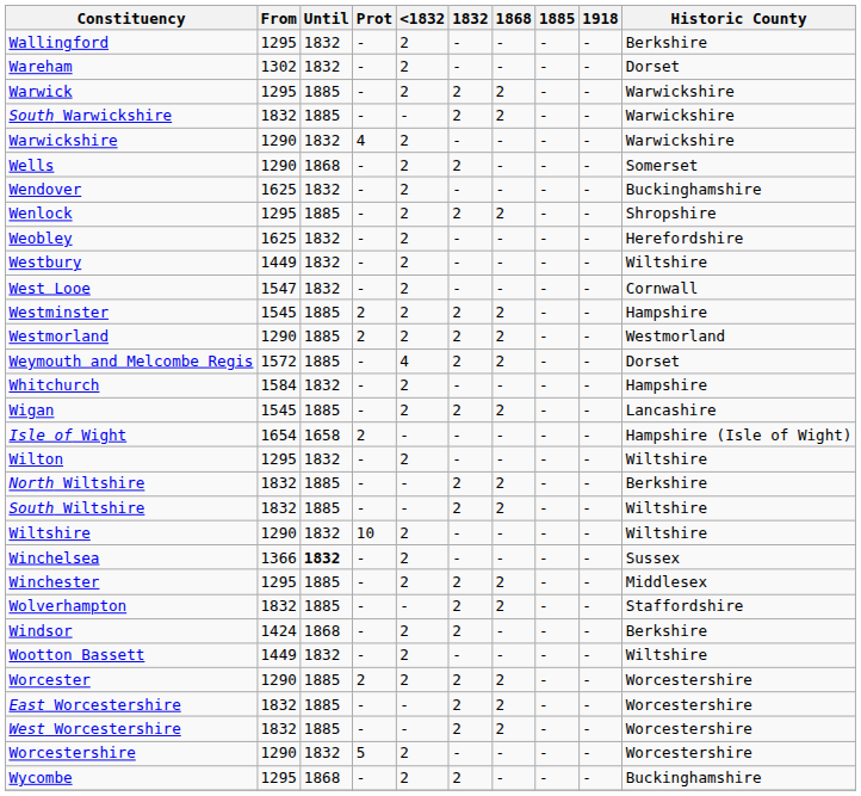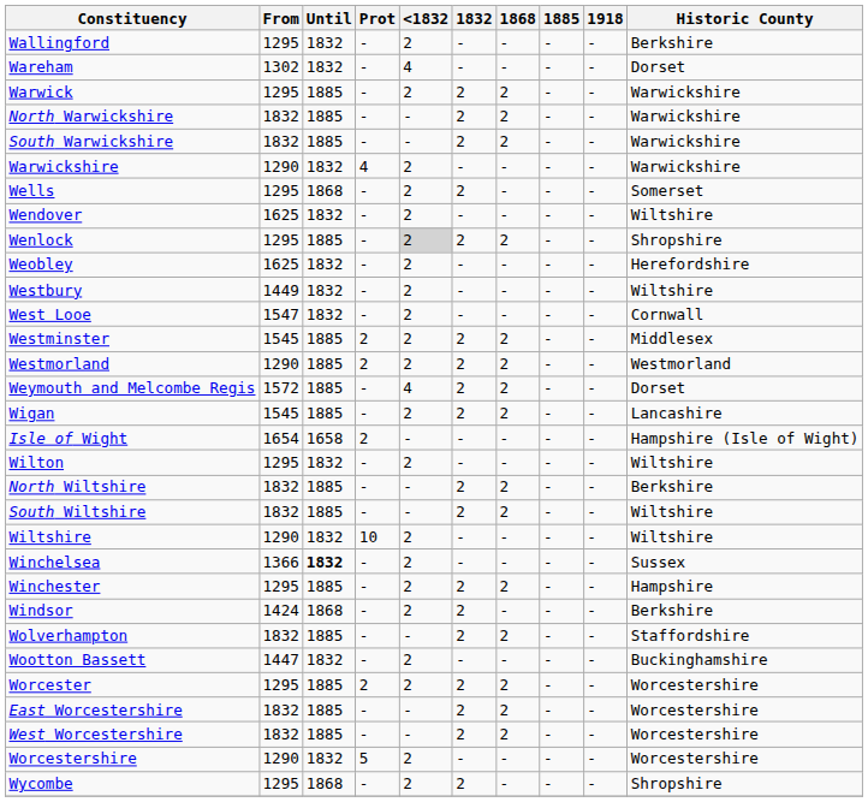Wareham | <1832: 2 -> 4
+ row: North Warwickshire | 1832 | 1885 | - | - | 2 | 2 | - | - | Warwickshire
Wells | From: 1290 -> 1295
Wendover | Historic County: Buckinghamshire -> Wiltshire
Wenlock | <1832: no background -> lightgrey background
Westminster | Historic County: Hampshire -> Middlesex
- row: Whitchurch | 1584 | 1832 | - | 2 | - | - | - | - | Hampshire
Winchester | Historic County: Middlesex -> Hampshire
rows swapped: Windsor <-> Wolverhampton
Wootton Bassett | From: 1449 -> 1447
Wootton Bassett | Historic County: Wiltshire -> Buckinghamshire
Worcester | From: 1290 -> 1295
Wycombe | Historic County: Buckinghamshire -> Shropshire
